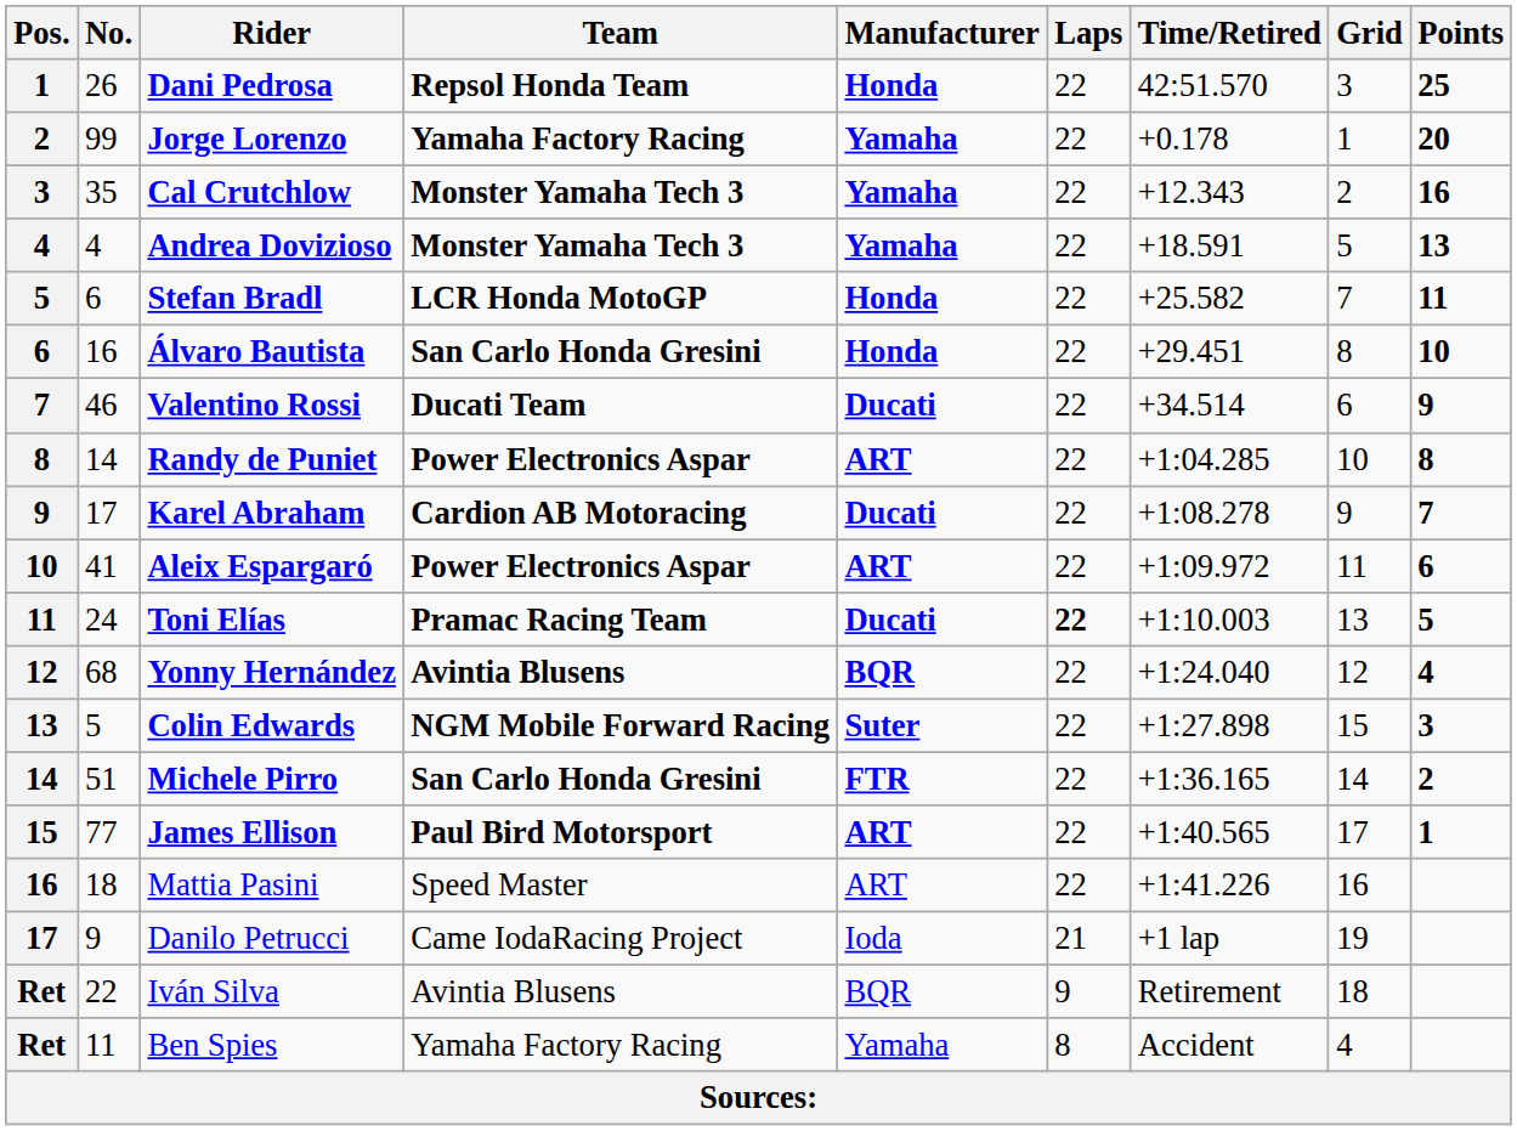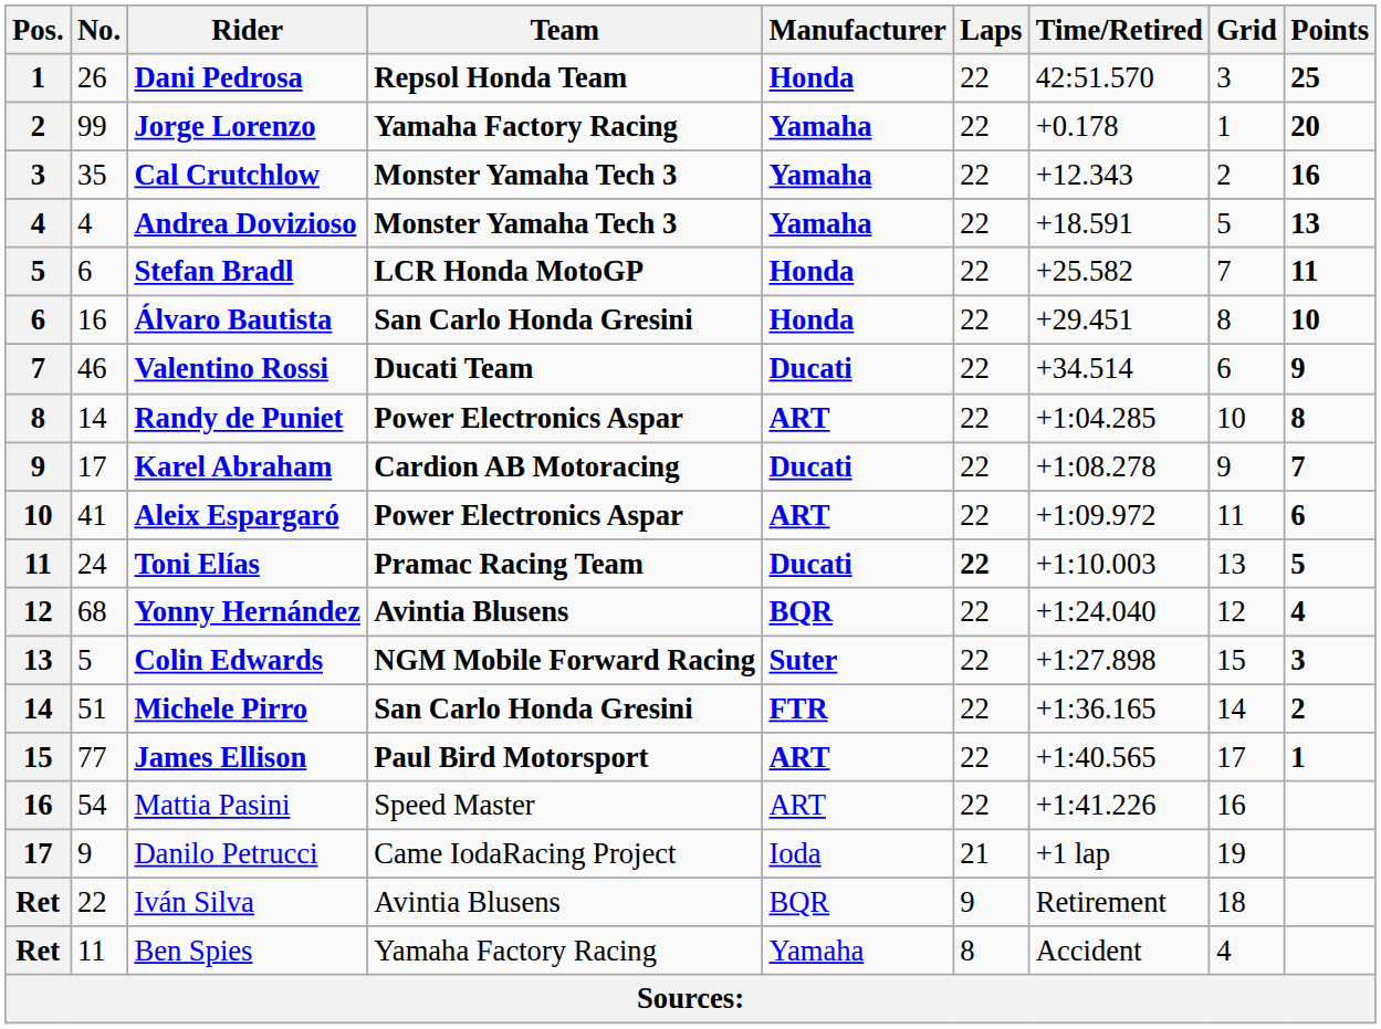Mattia Pasini | No.: 18 -> 54
